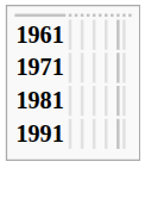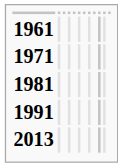+ row: 2013
